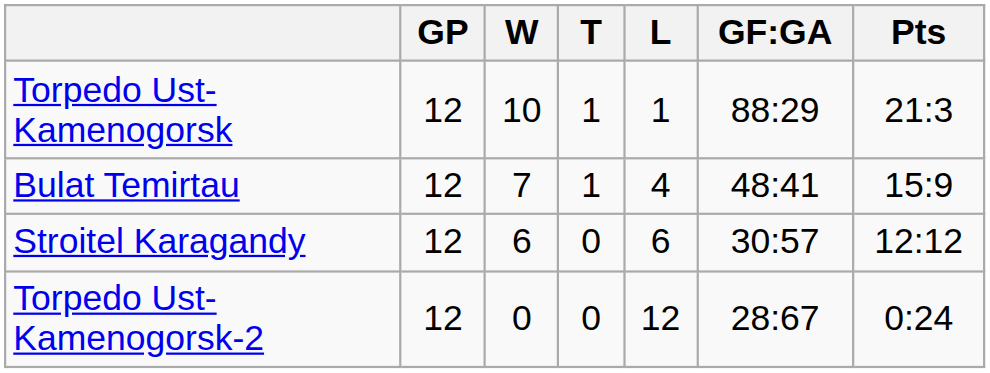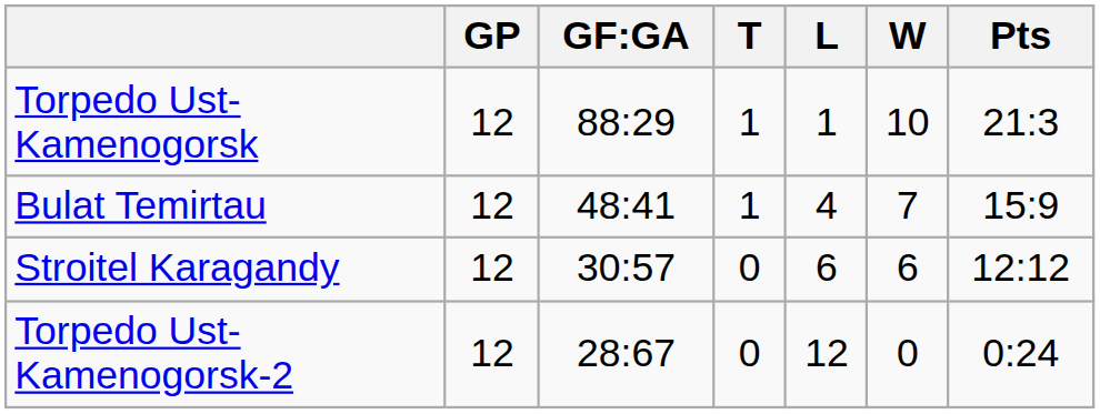columns swapped: W <-> GF:GA
